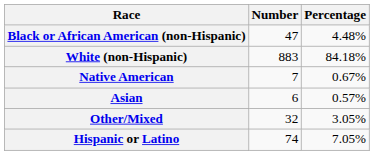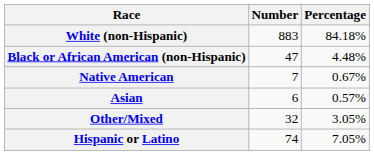rows swapped: White (non-Hispanic) <-> Black or African American (non-Hispanic)
